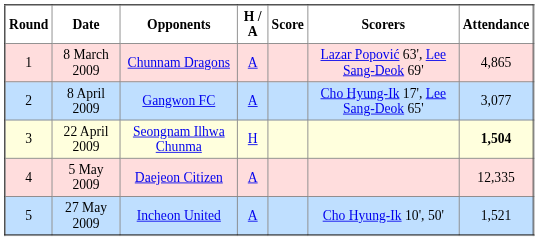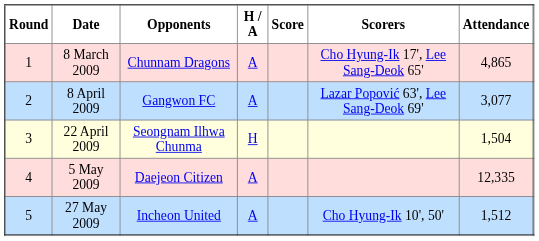8 March 2009 | Scorers: Lazar Popović 63', Lee Sang-Deok 69' -> Cho Hyung-Ik 17', Lee Sang-Deok 65'
8 April 2009 | Scorers: Cho Hyung-Ik 17', Lee Sang-Deok 65' -> Lazar Popović 63', Lee Sang-Deok 69'
22 April 2009 | Attendance: bold -> normal
27 May 2009 | Attendance: 1,521 -> 1,512
